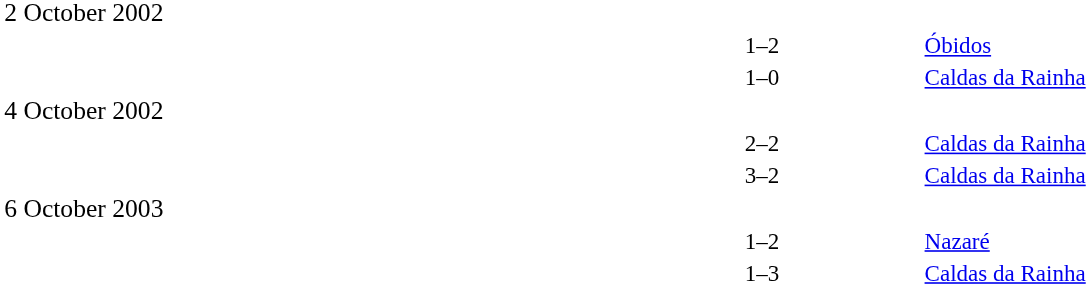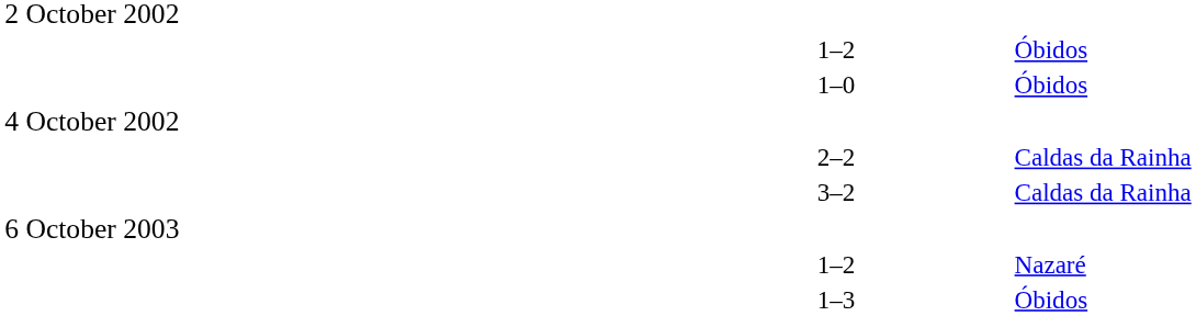1–0 | column 4: Caldas da Rainha -> Óbidos
1–3 | column 4: Caldas da Rainha -> Óbidos
